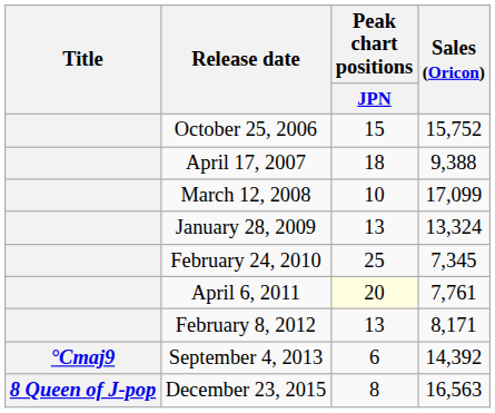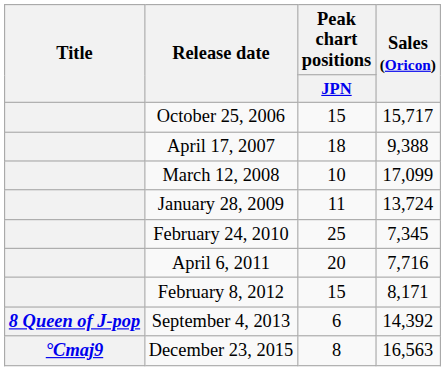October 25, 2006 | Sales (Oricon): 15,752 -> 15,717
January 28, 2009 | Peak chart positions / JPN: 13 -> 11
January 28, 2009 | Sales (Oricon): 13,324 -> 13,724
April 6, 2011 | Peak chart positions / JPN: lightyellow background -> no background
April 6, 2011 | Sales (Oricon): 7,761 -> 7,716
February 8, 2012 | Peak chart positions / JPN: 13 -> 15
September 4, 2013 | Title: °Cmaj9 -> 8 Queen of J-pop
December 23, 2015 | Title: 8 Queen of J-pop -> °Cmaj9
